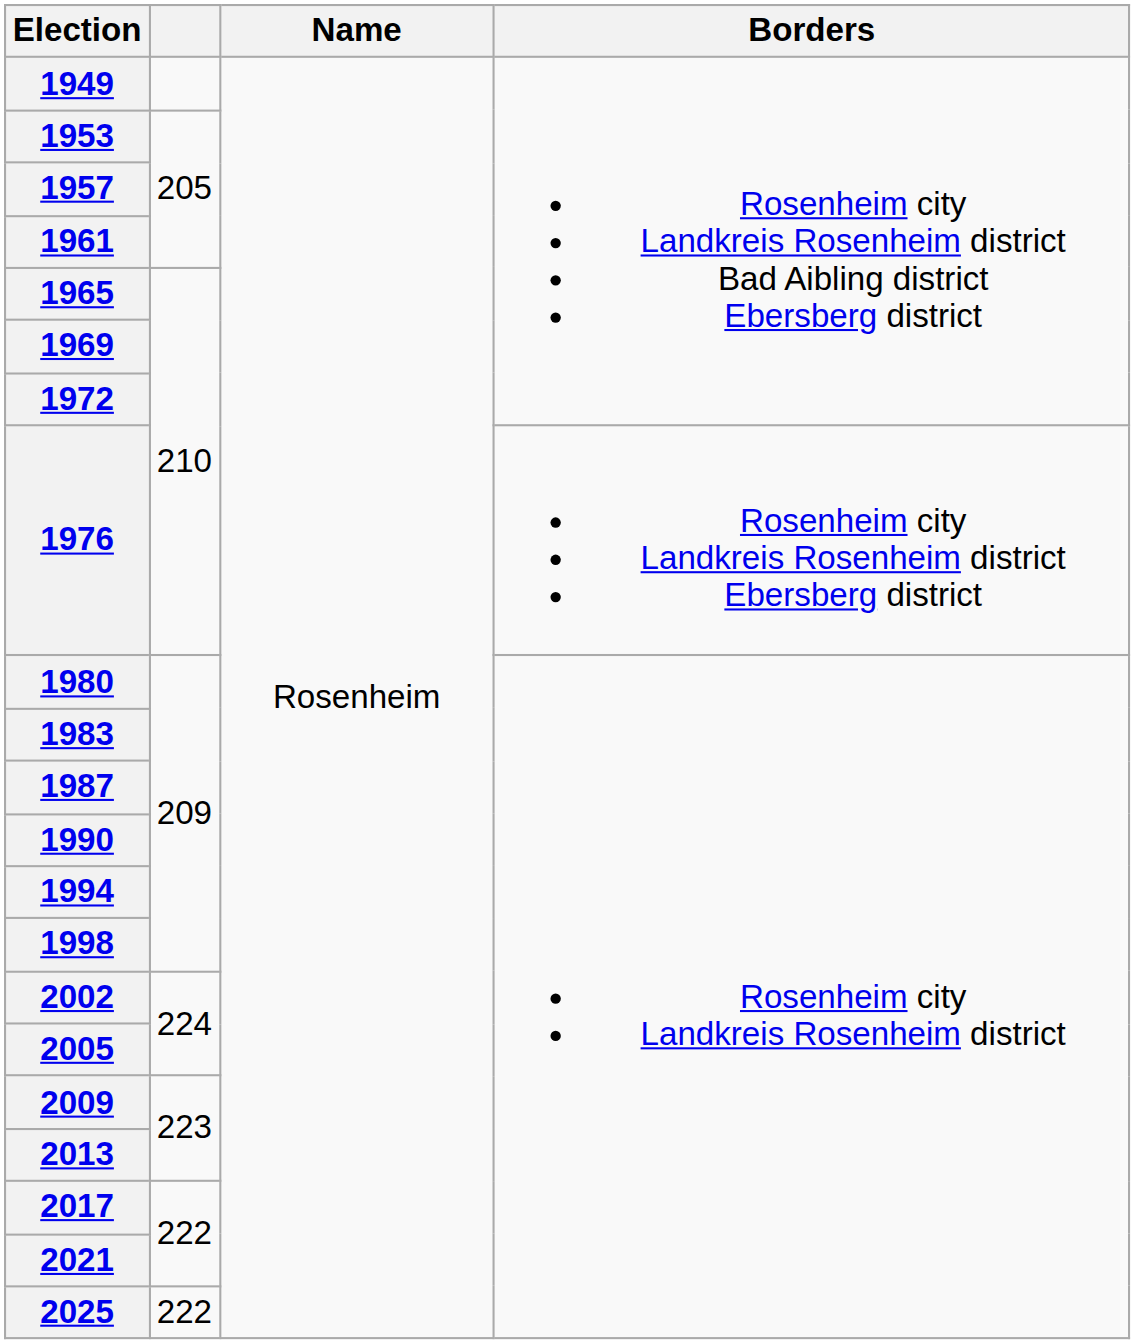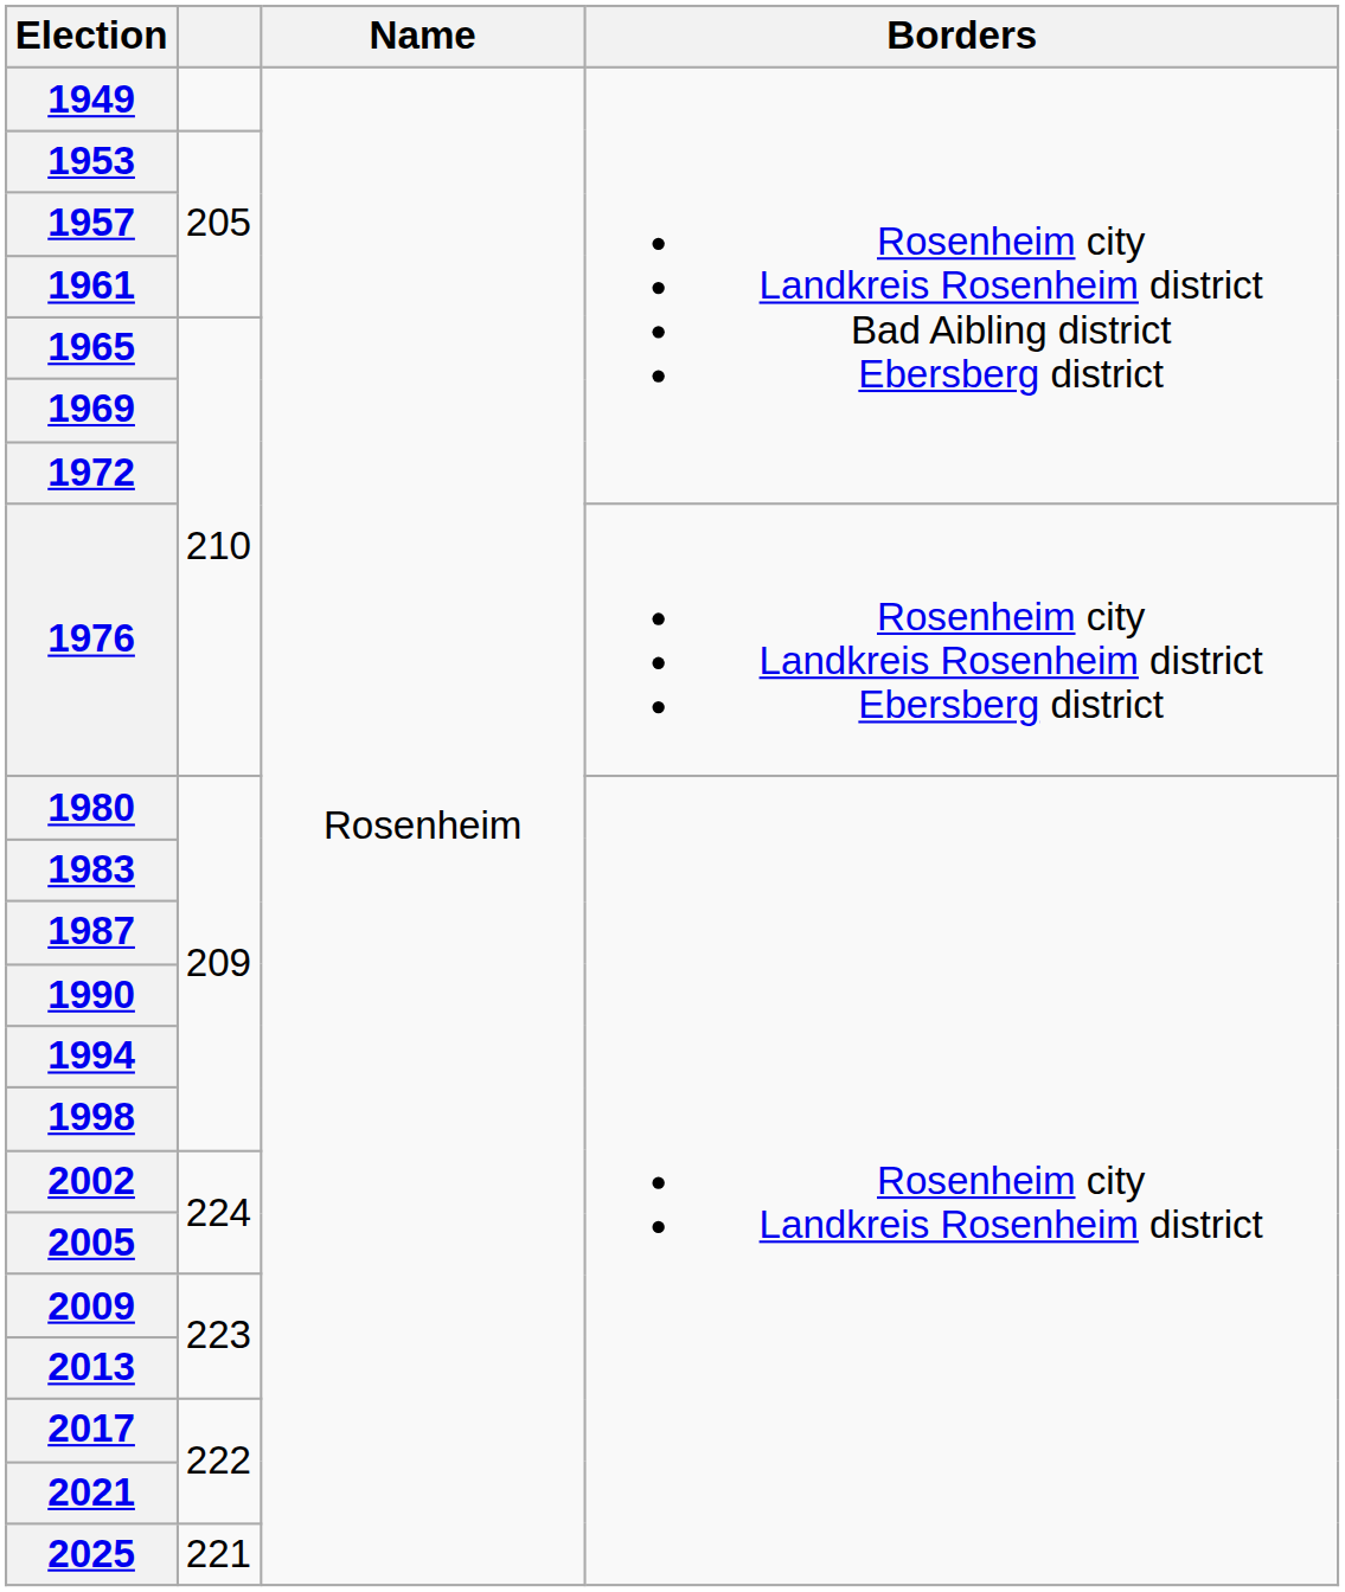2025 | column 2: 222 -> 221
